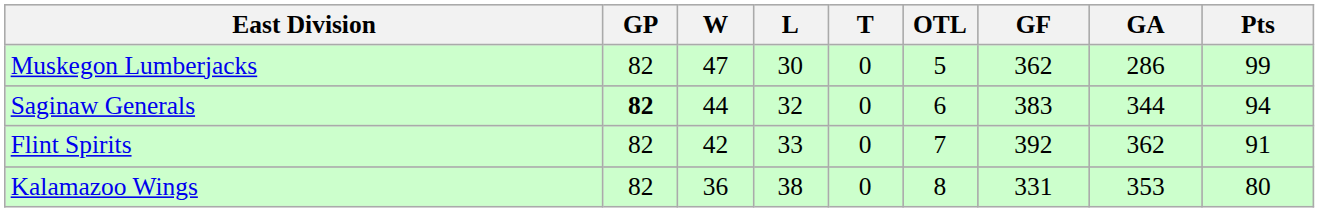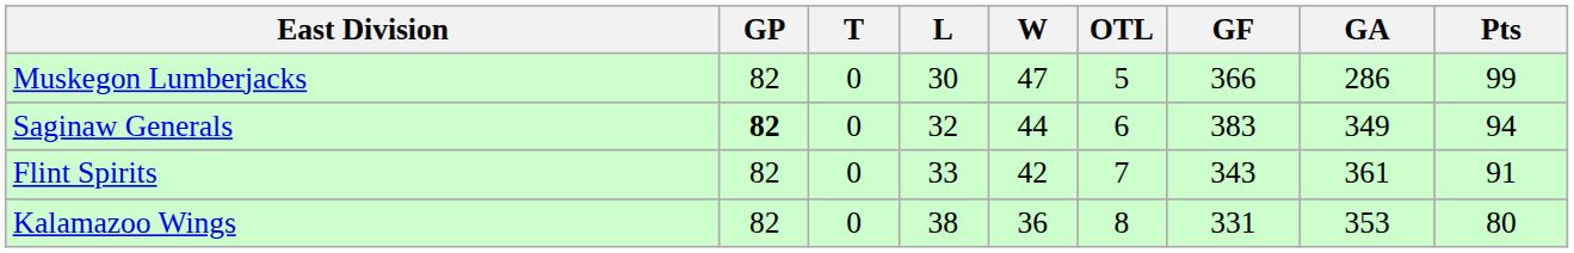columns swapped: W <-> T
Muskegon Lumberjacks | GF: 362 -> 366
Saginaw Generals | GA: 344 -> 349
Flint Spirits | GF: 392 -> 343
Flint Spirits | GA: 362 -> 361
